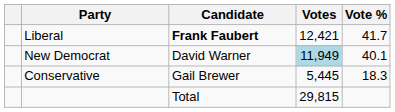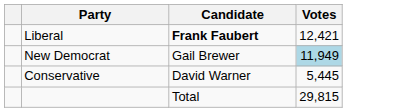- column: Vote % | 41.7 | 40.1 | 18.3
New Democrat | Candidate: David Warner -> Gail Brewer
Conservative | Candidate: Gail Brewer -> David Warner
